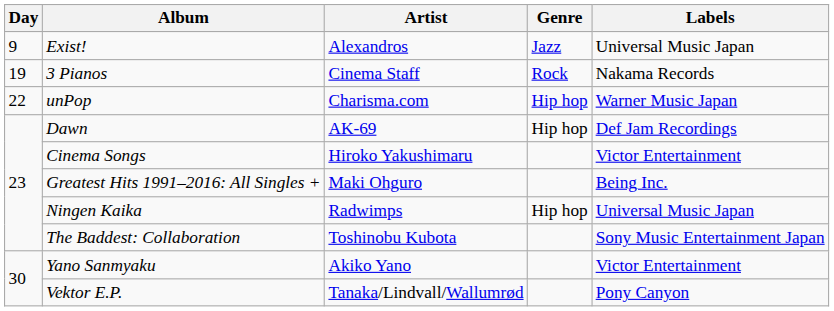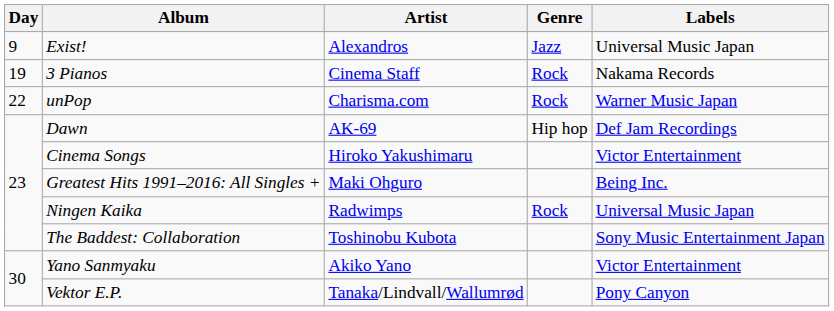unPop | Genre: Hip hop -> Rock
Ningen Kaika | Genre: Hip hop -> Rock
